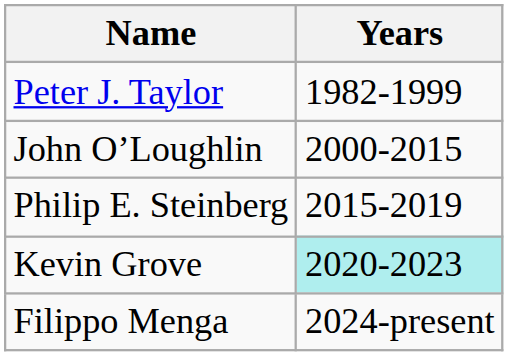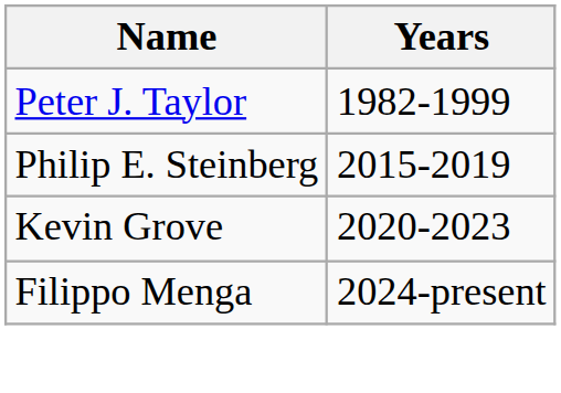- row: John O’Loughlin | 2000-2015
Kevin Grove | Years: paleturquoise background -> no background
